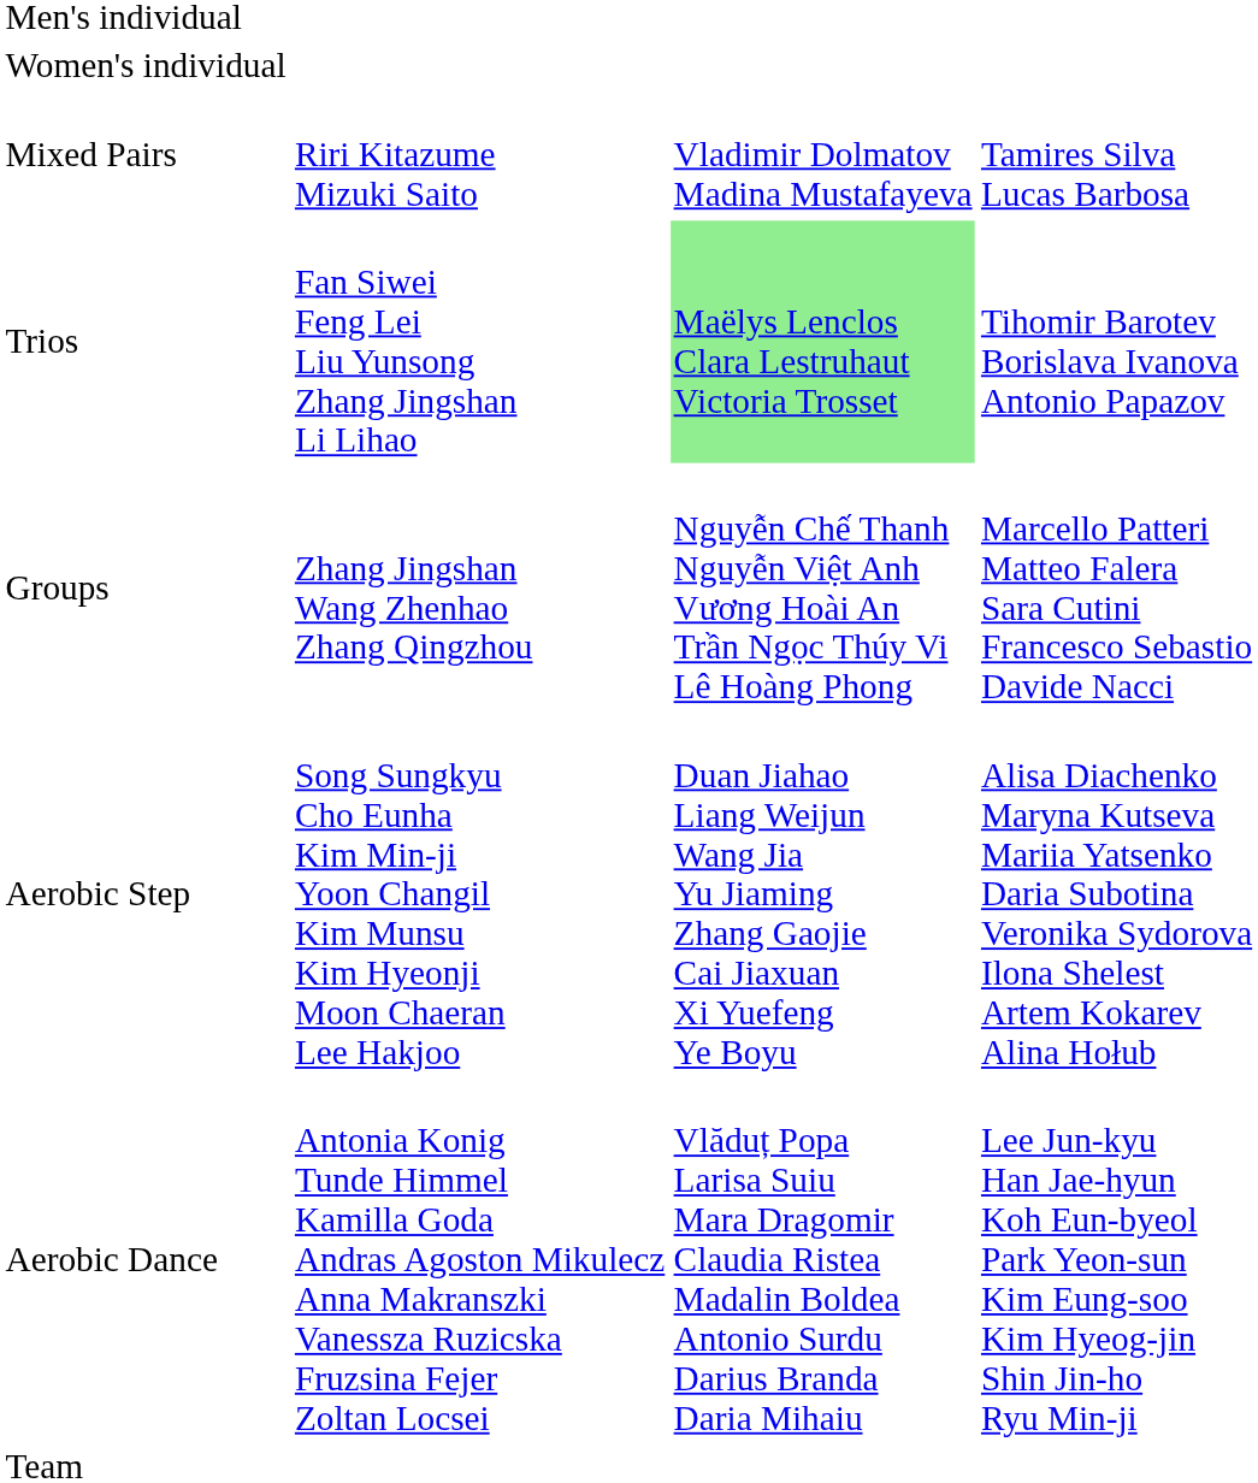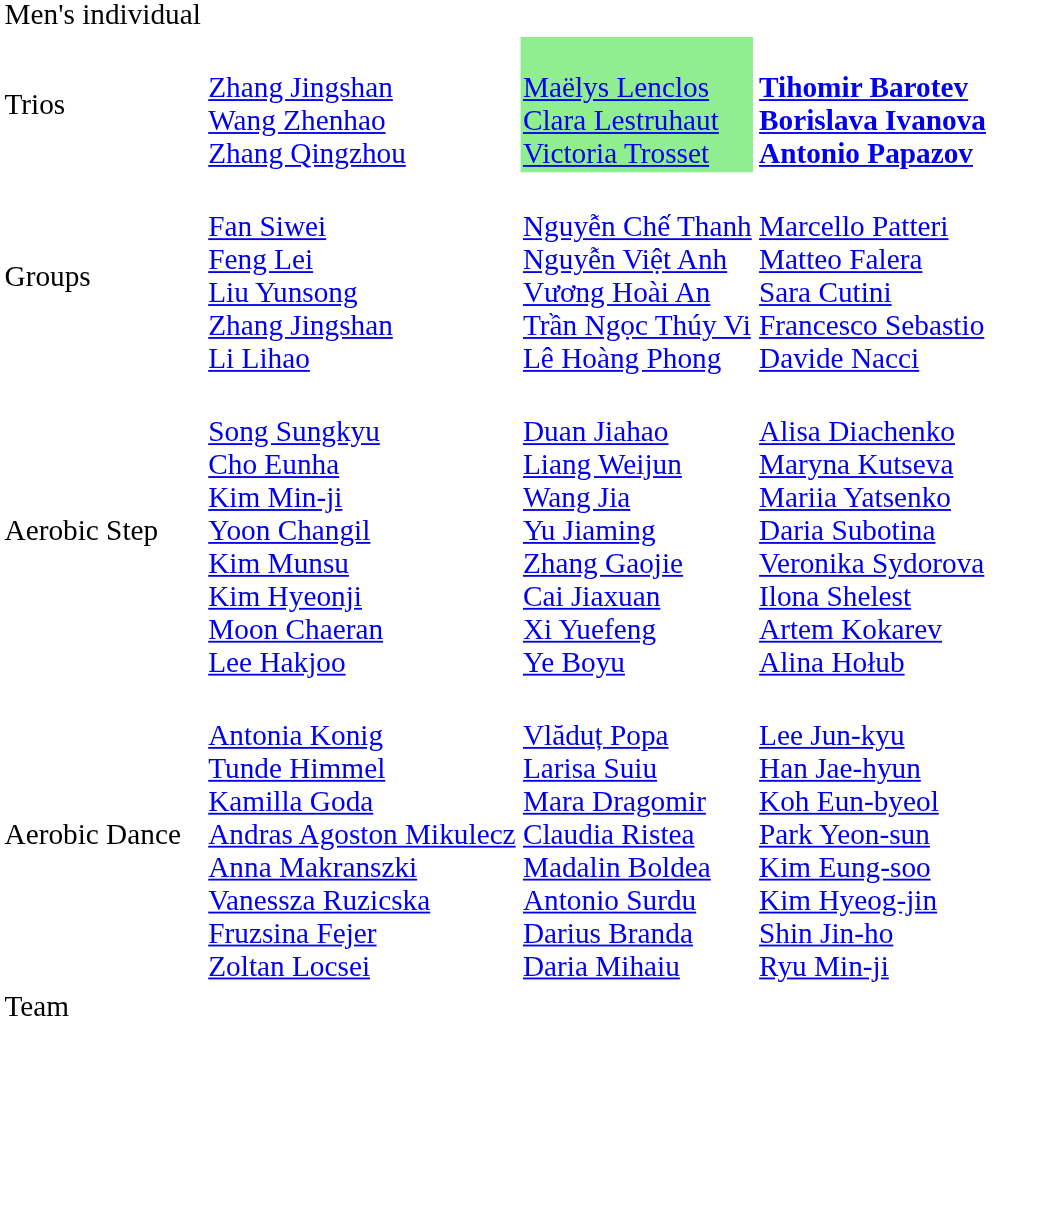- row: Women's individual
- row: Mixed Pairs | Riri Kitazume Mizuki Saito | Vladimir Dolmatov Madina Mustafayeva | Tamires Silva Lucas Barbosa
Trios | column 2: Fan Siwei Feng Lei Liu Yunsong Zhang Jingshan Li Lihao -> Zhang Jingshan Wang Zhenhao Zhang Qingzhou
Trios | column 4: normal -> bold
Groups | column 2: Zhang Jingshan Wang Zhenhao Zhang Qingzhou -> Fan Siwei Feng Lei Liu Yunsong Zhang Jingshan Li Lihao
